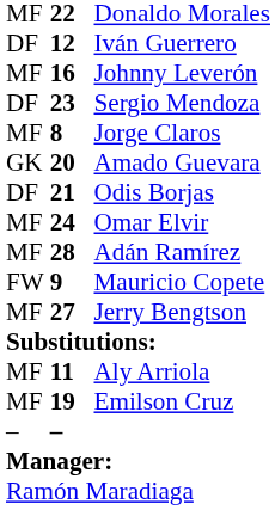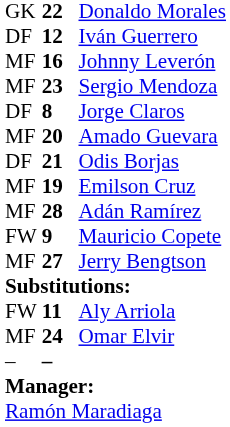Donaldo Morales | column 1: MF -> GK
Sergio Mendoza | column 1: DF -> MF
Jorge Claros | column 1: MF -> DF
Amado Guevara | column 1: GK -> MF
rows swapped: Omar Elvir <-> Emilson Cruz
Aly Arriola | column 1: MF -> FW
